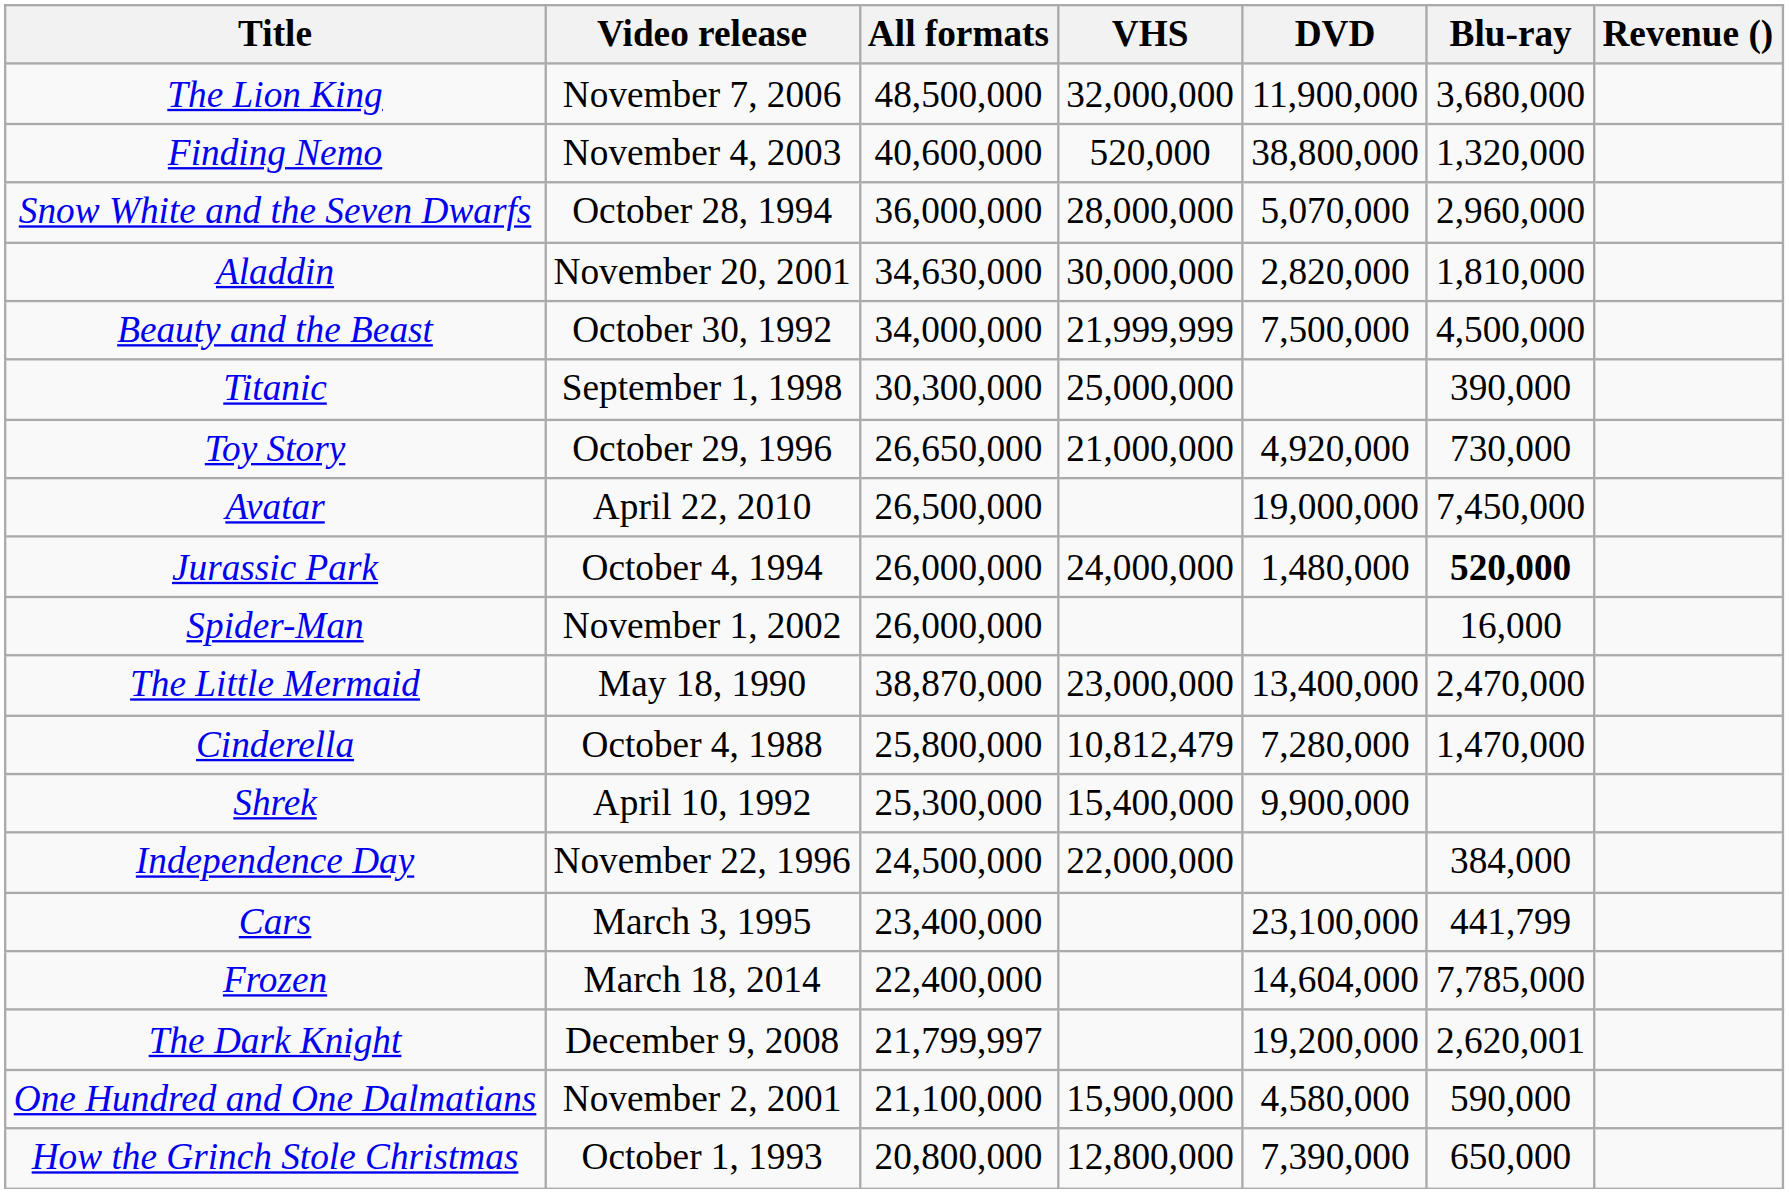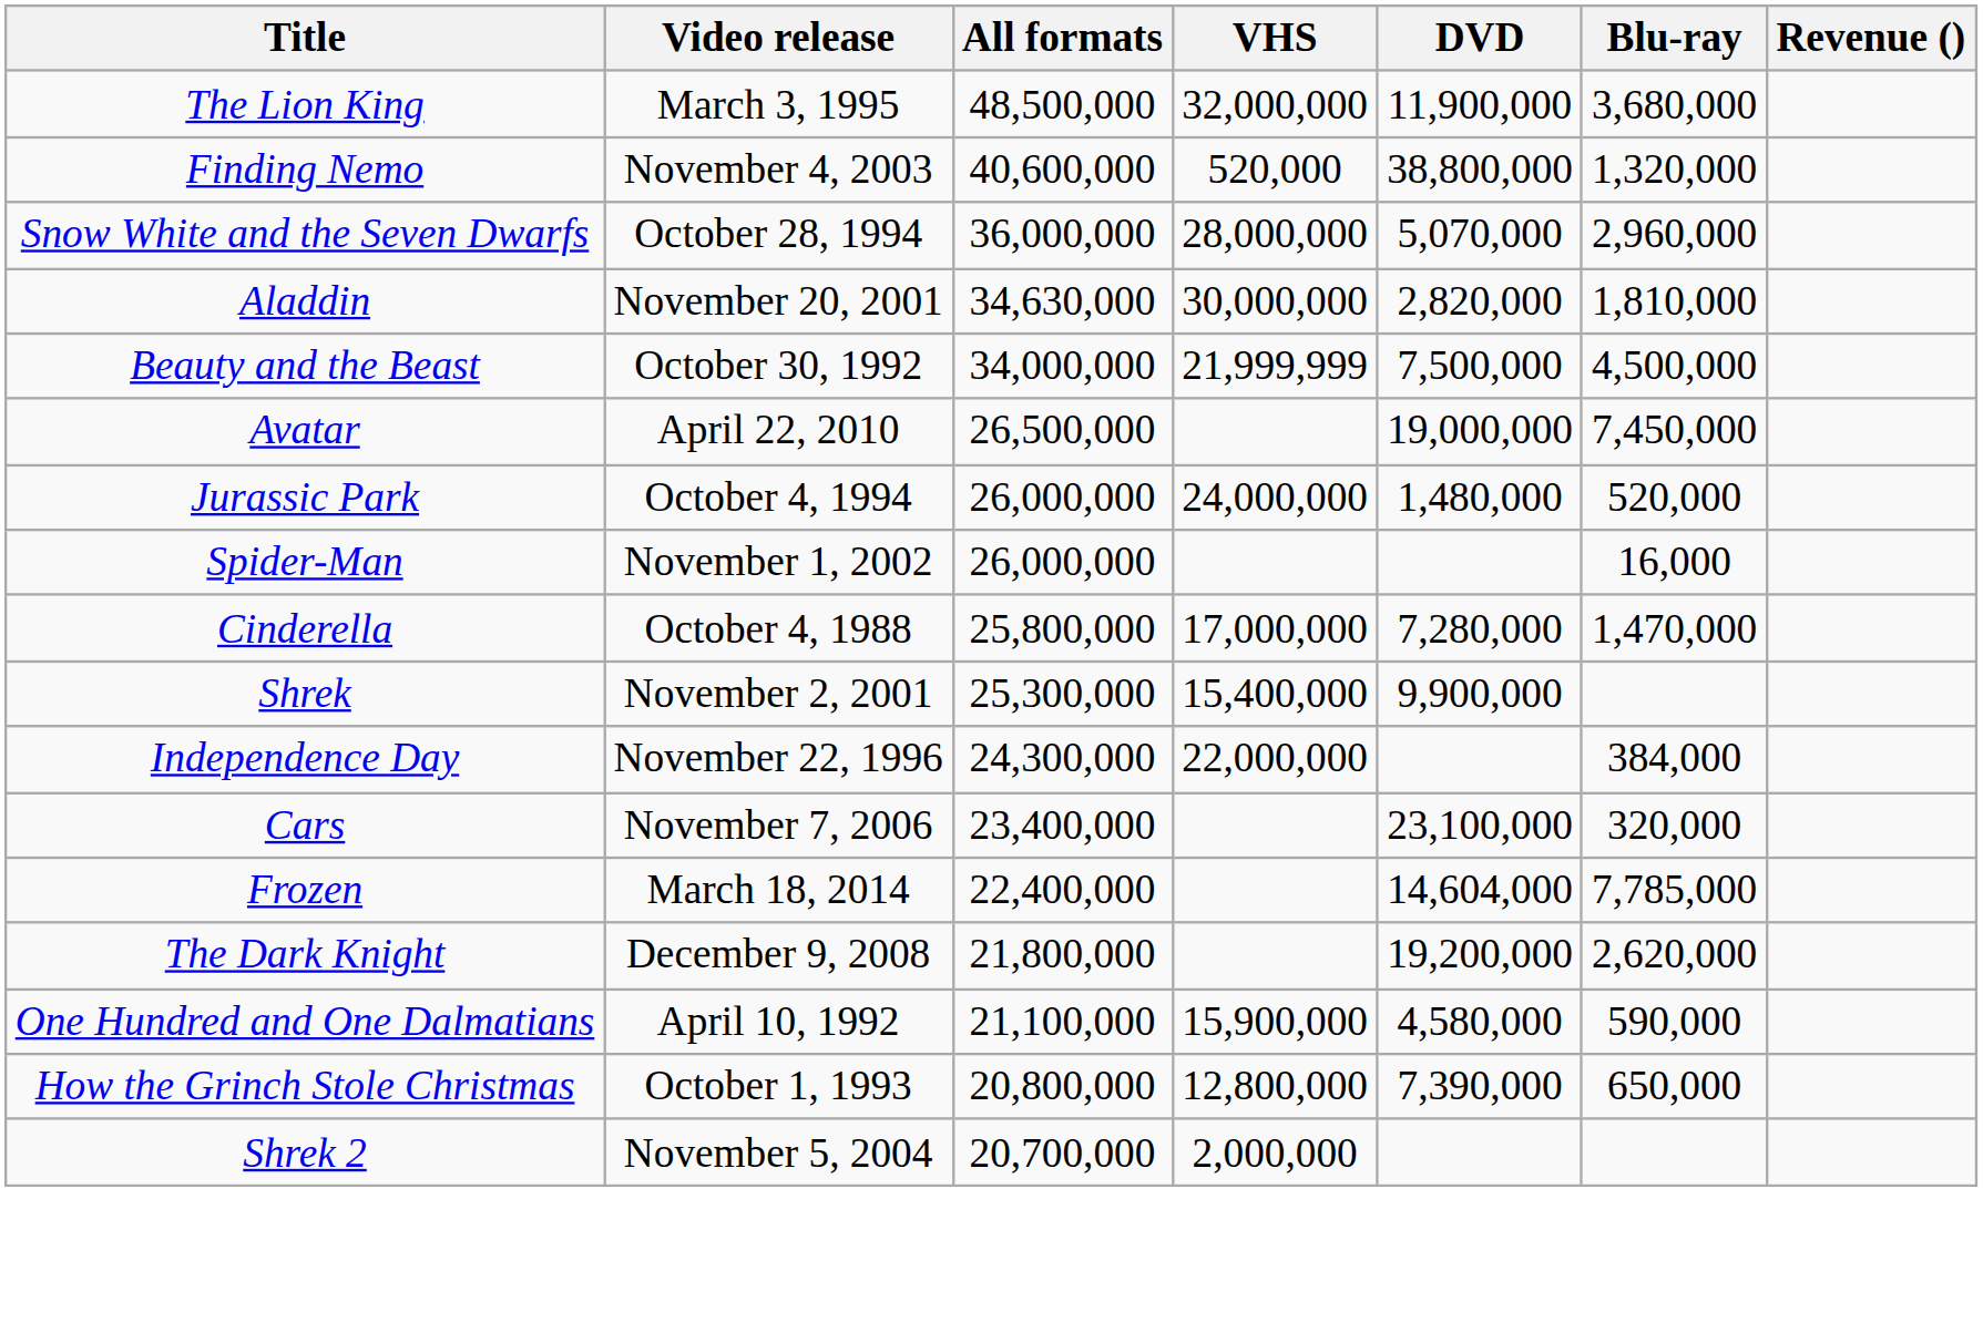The Lion King | Video release: November 7, 2006 -> March 3, 1995
- row: Titanic | September 1, 1998 | 30,300,000 | 25,000,000 | 390,000
- row: Toy Story | October 29, 1996 | 26,650,000 | 21,000,000 | 4,920,000 | 730,000
Jurassic Park | Blu-ray: bold -> normal
- row: The Little Mermaid | May 18, 1990 | 38,870,000 | 23,000,000 | 13,400,000 | 2,470,000
Cinderella | VHS: 10,812,479 -> 17,000,000
Shrek | Video release: April 10, 1992 -> November 2, 2001
Independence Day | All formats: 24,500,000 -> 24,300,000
Cars | Video release: March 3, 1995 -> November 7, 2006
Cars | Blu-ray: 441,799 -> 320,000
The Dark Knight | All formats: 21,799,997 -> 21,800,000
The Dark Knight | Blu-ray: 2,620,001 -> 2,620,000
One Hundred and One Dalmatians | Video release: November 2, 2001 -> April 10, 1992
+ row: Shrek 2 | November 5, 2004 | 20,700,000 | 2,000,000
